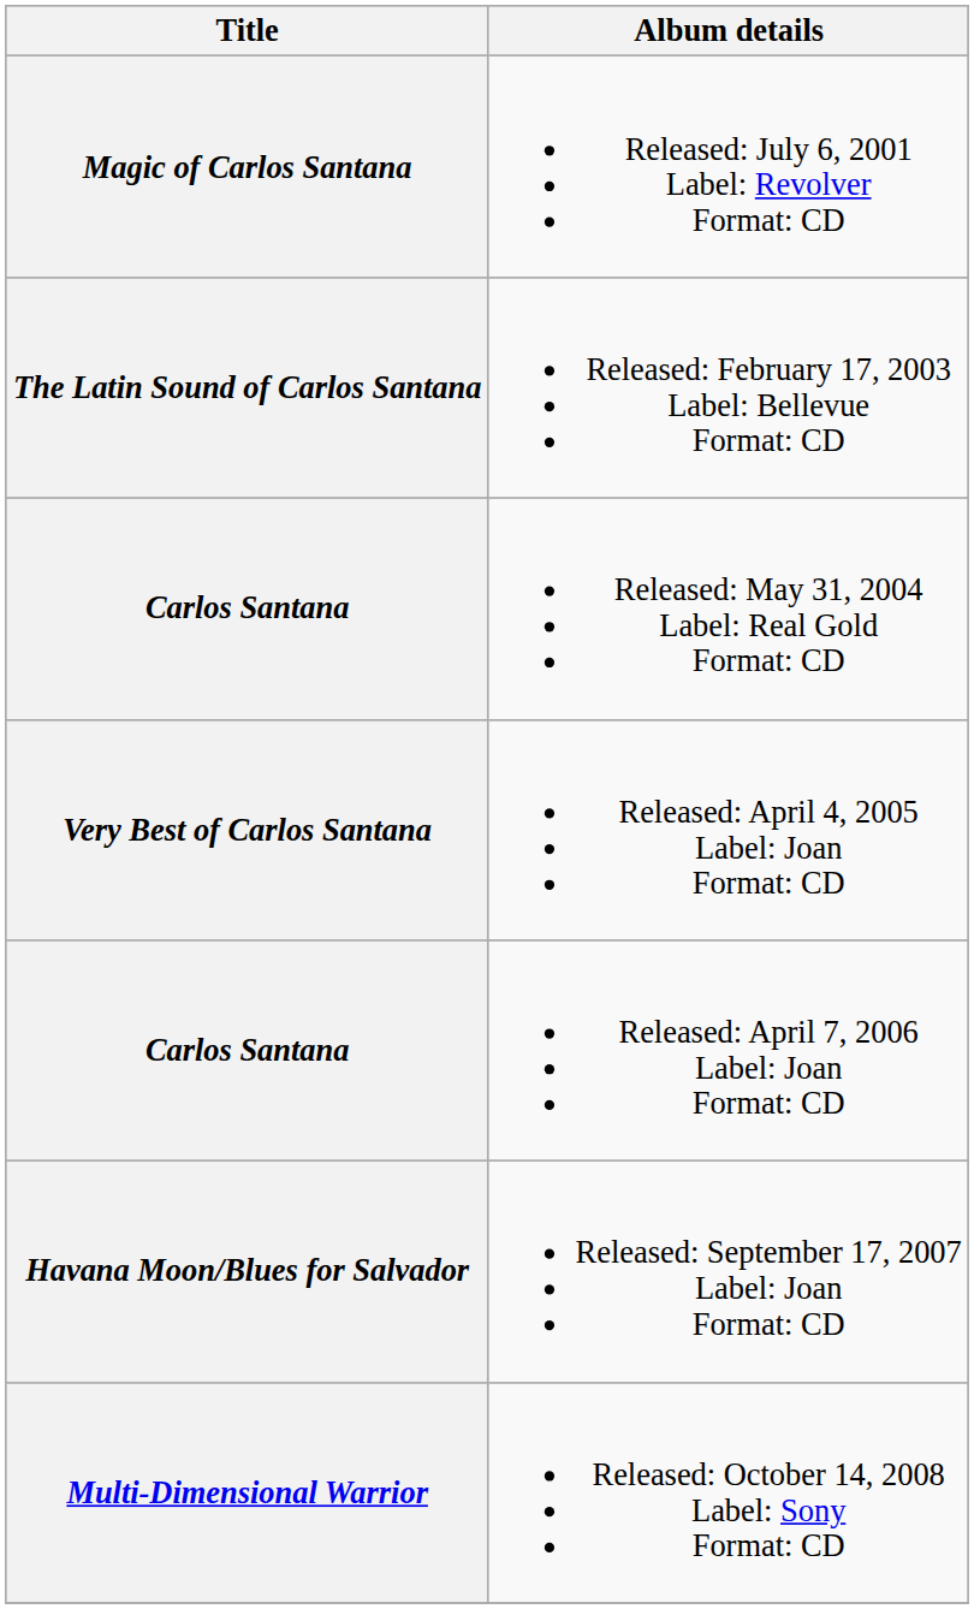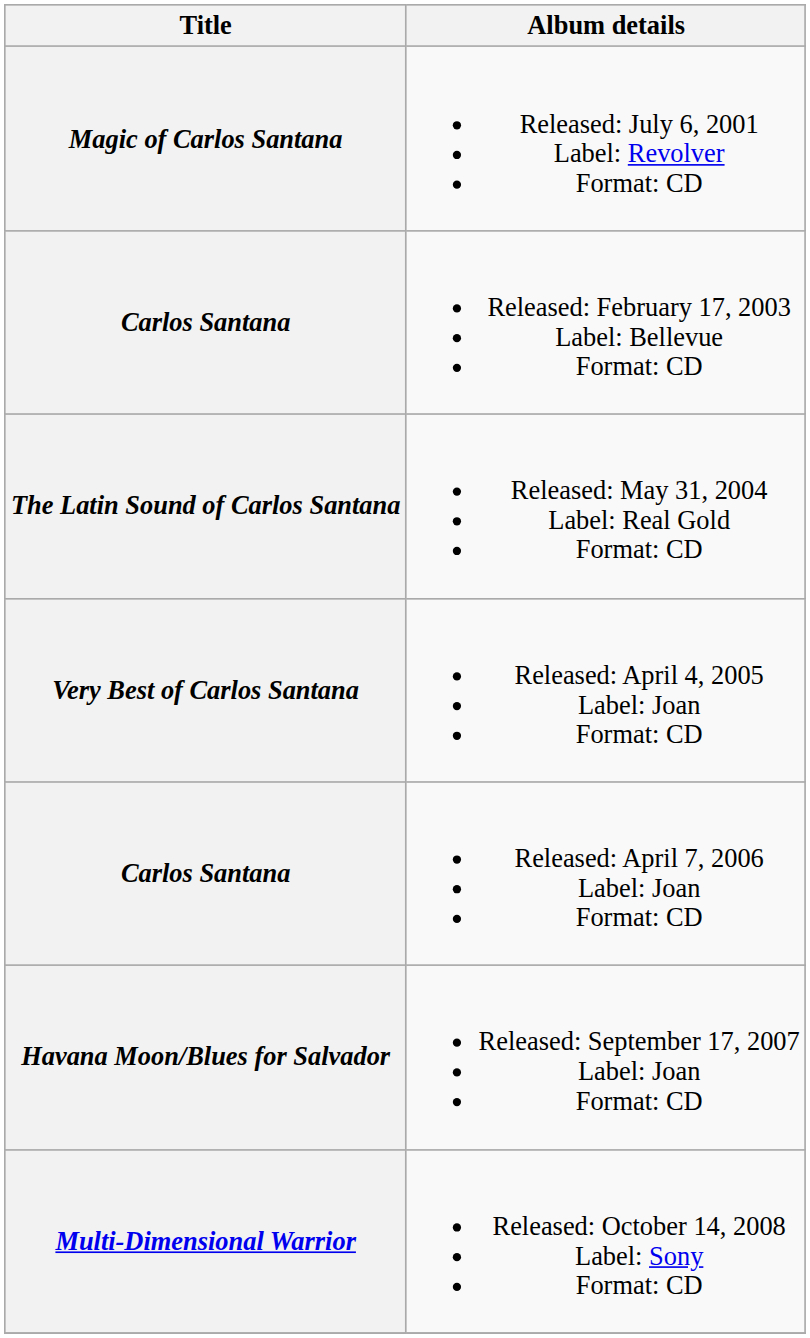Released: February 17, 2003 Label: Bellevue Format: CD | Title: The Latin Sound of Carlos Santana -> Carlos Santana
Released: May 31, 2004 Label: Real Gold Format: CD | Title: Carlos Santana -> The Latin Sound of Carlos Santana
